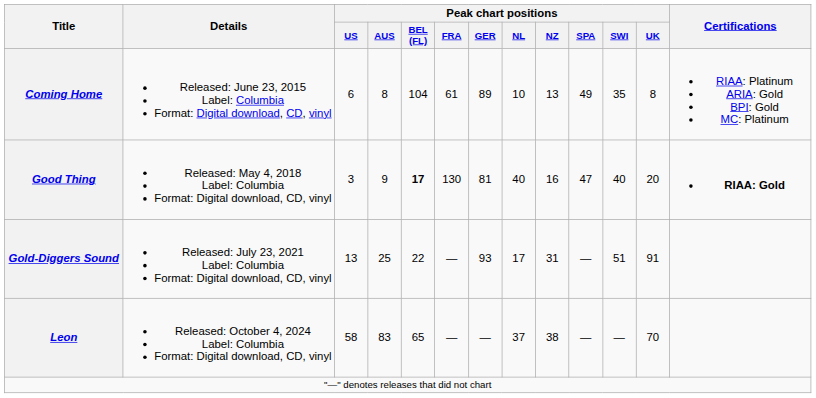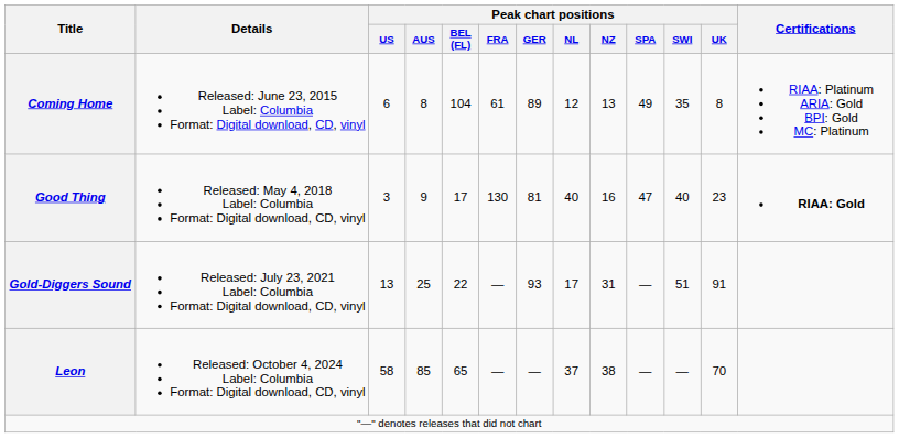Coming Home | Peak chart positions / NL: 10 -> 12
Good Thing | Peak chart positions / BEL (FL): bold -> normal
Good Thing | Peak chart positions / UK: 20 -> 23
Leon | Peak chart positions / AUS: 83 -> 85
